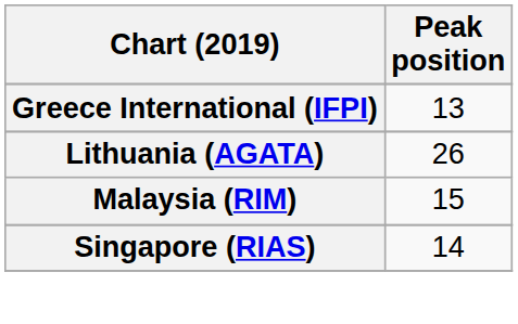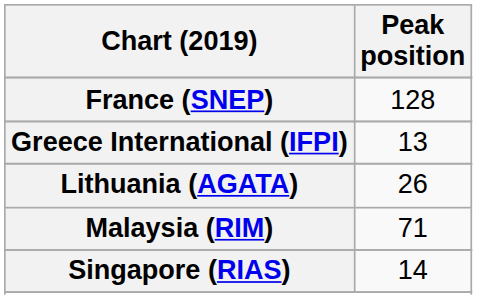+ row: France (SNEP) | 128
Malaysia (RIM) | Peak position: 15 -> 71
